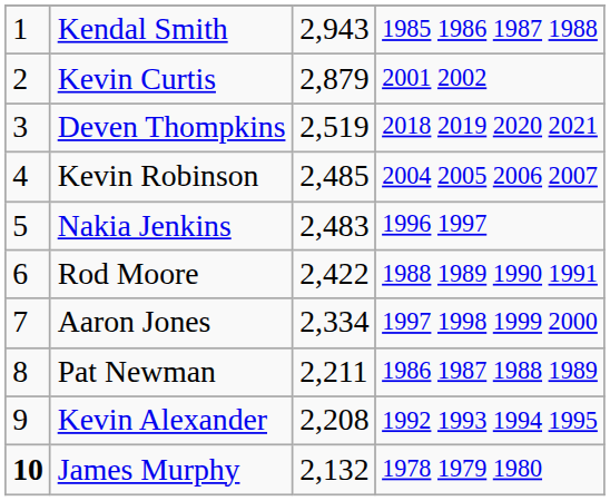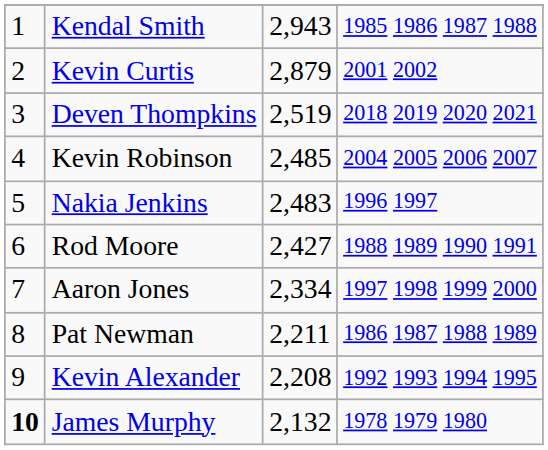Rod Moore | column 3: 2,422 -> 2,427
